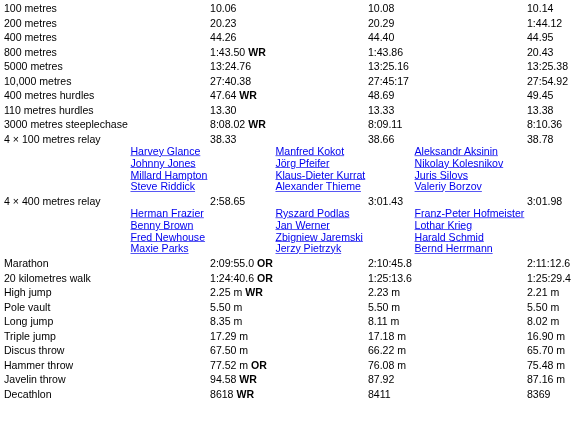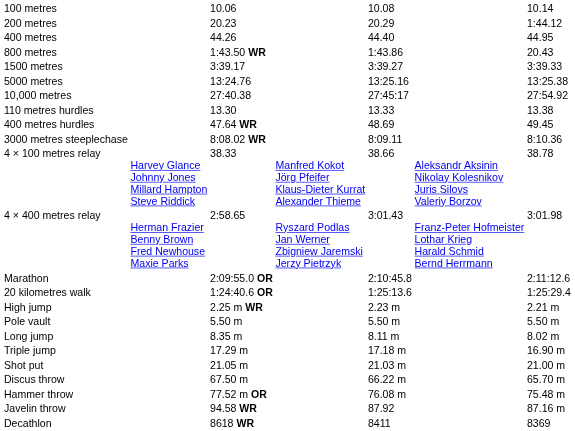+ row: 1500 metres | 3:39.17 | 3:39.27 | 3:39.33
rows swapped: 110 metres hurdles <-> 400 metres hurdles
+ row: Shot put | 21.05 m | 21.03 m | 21.00 m
